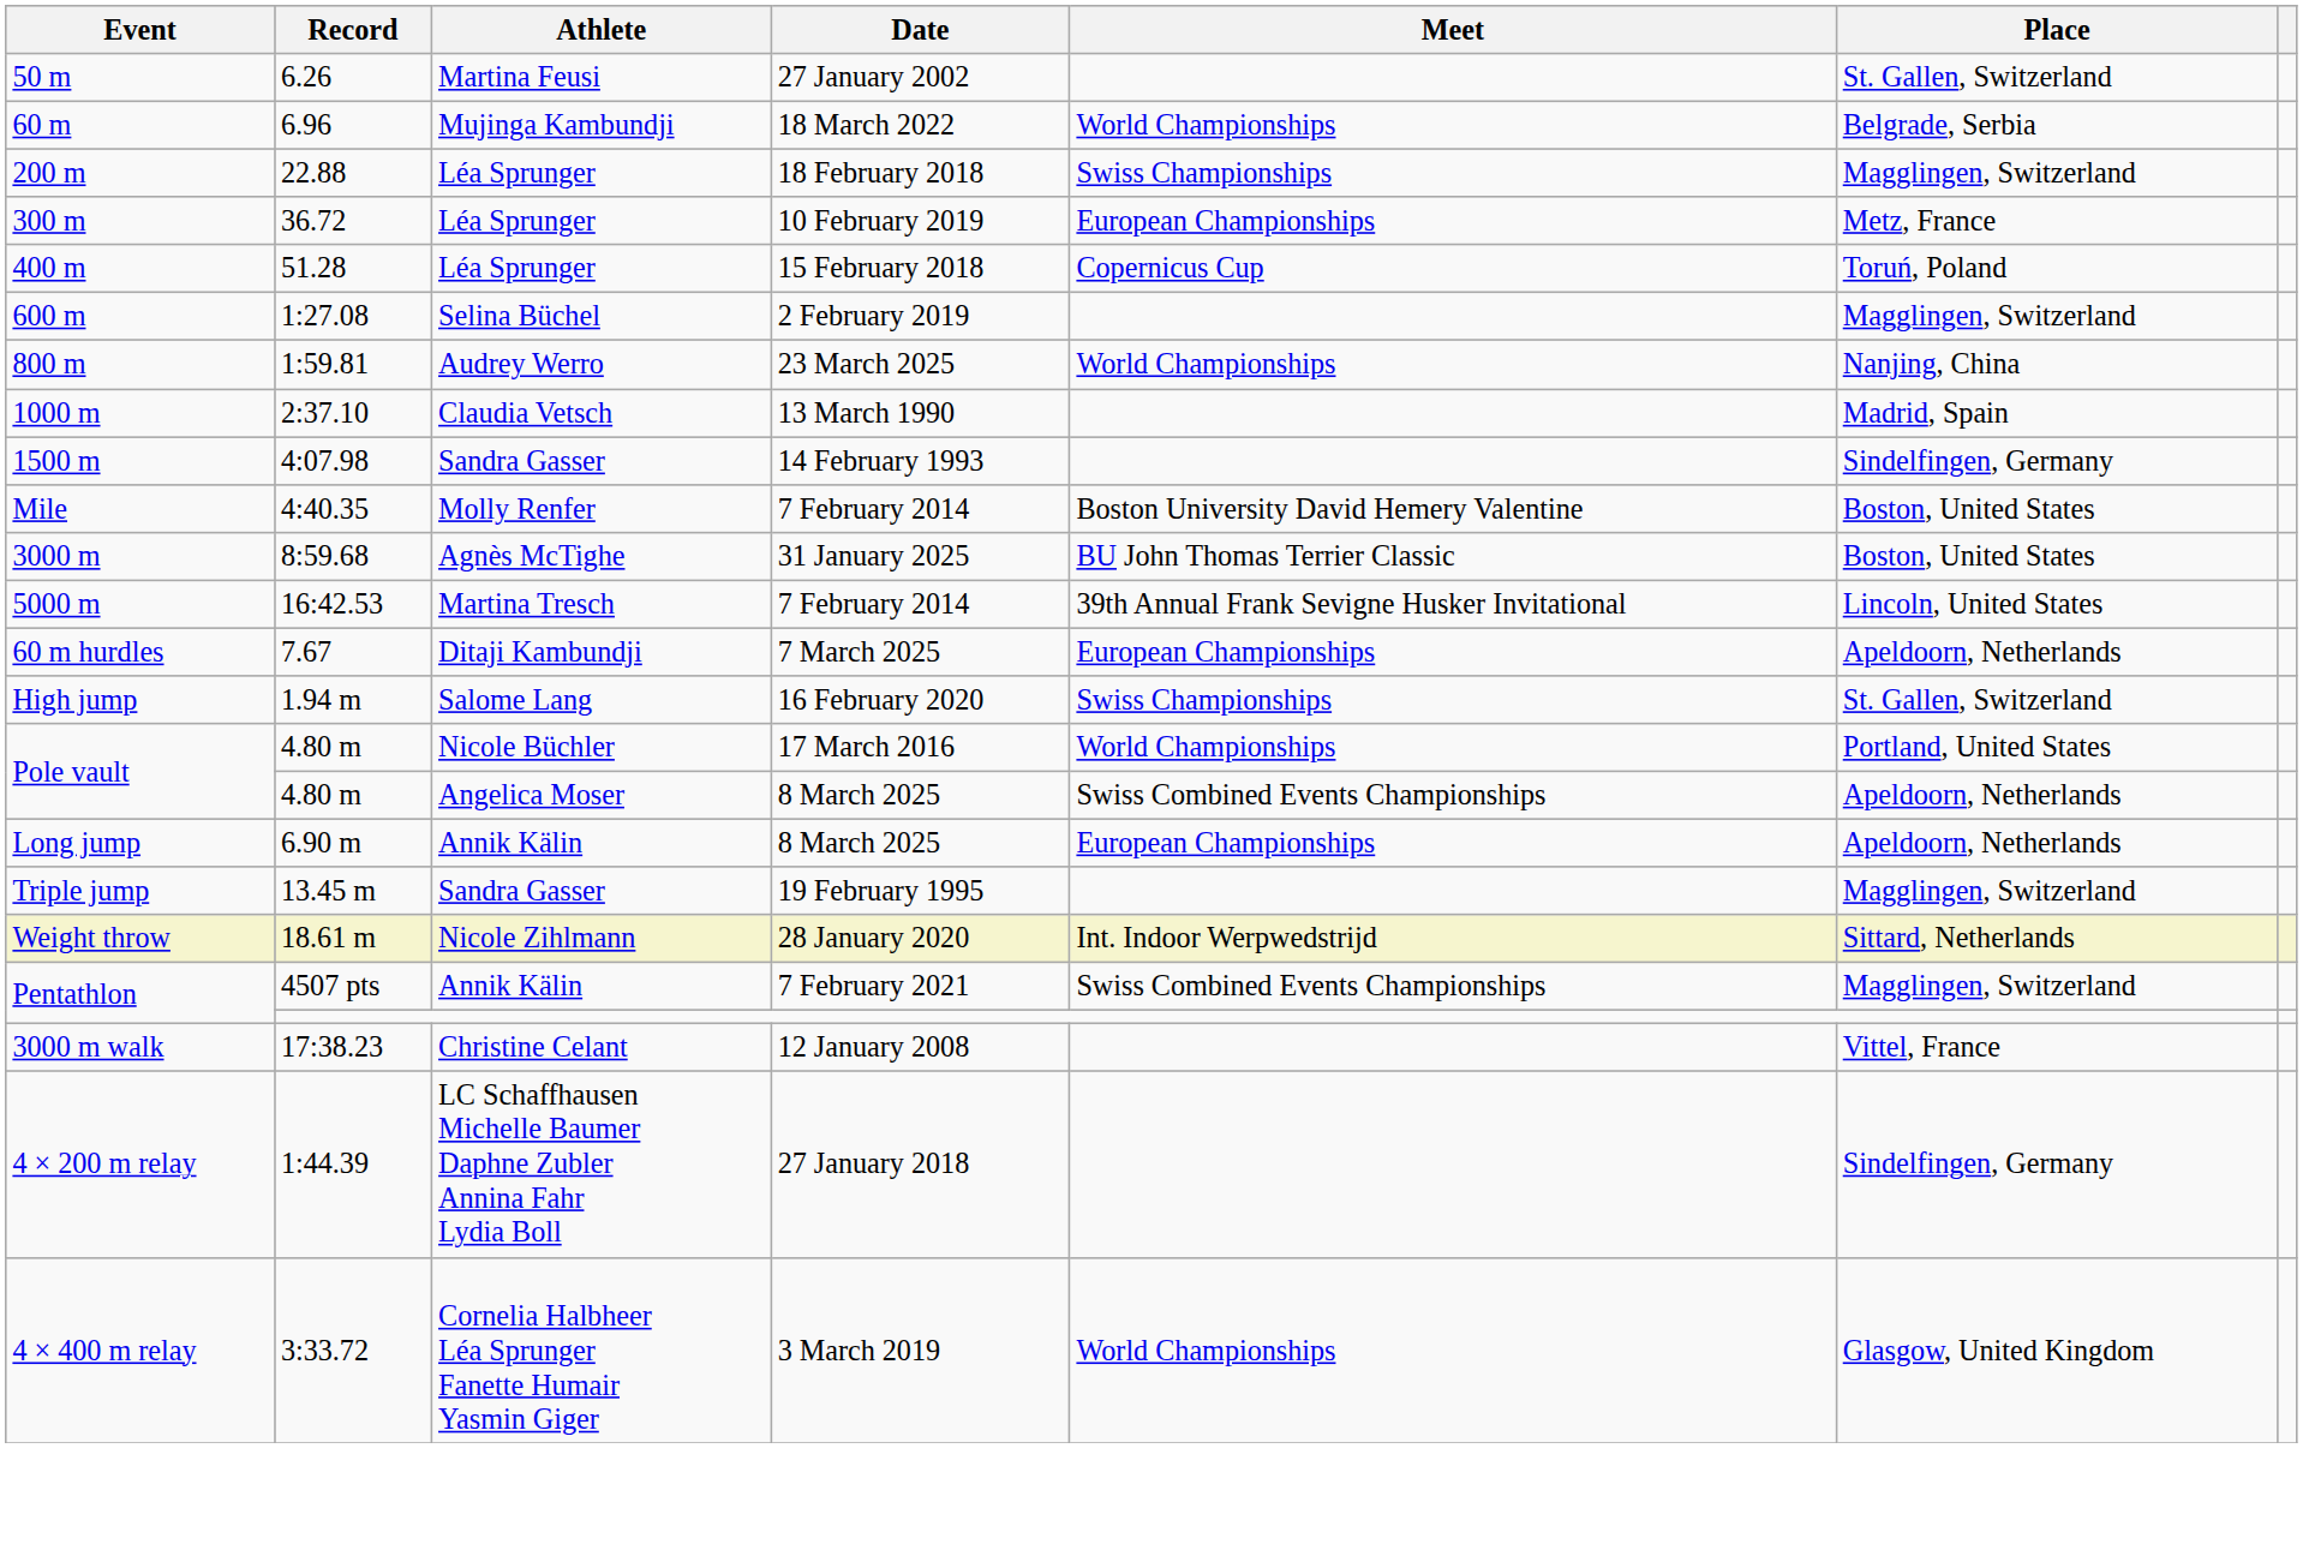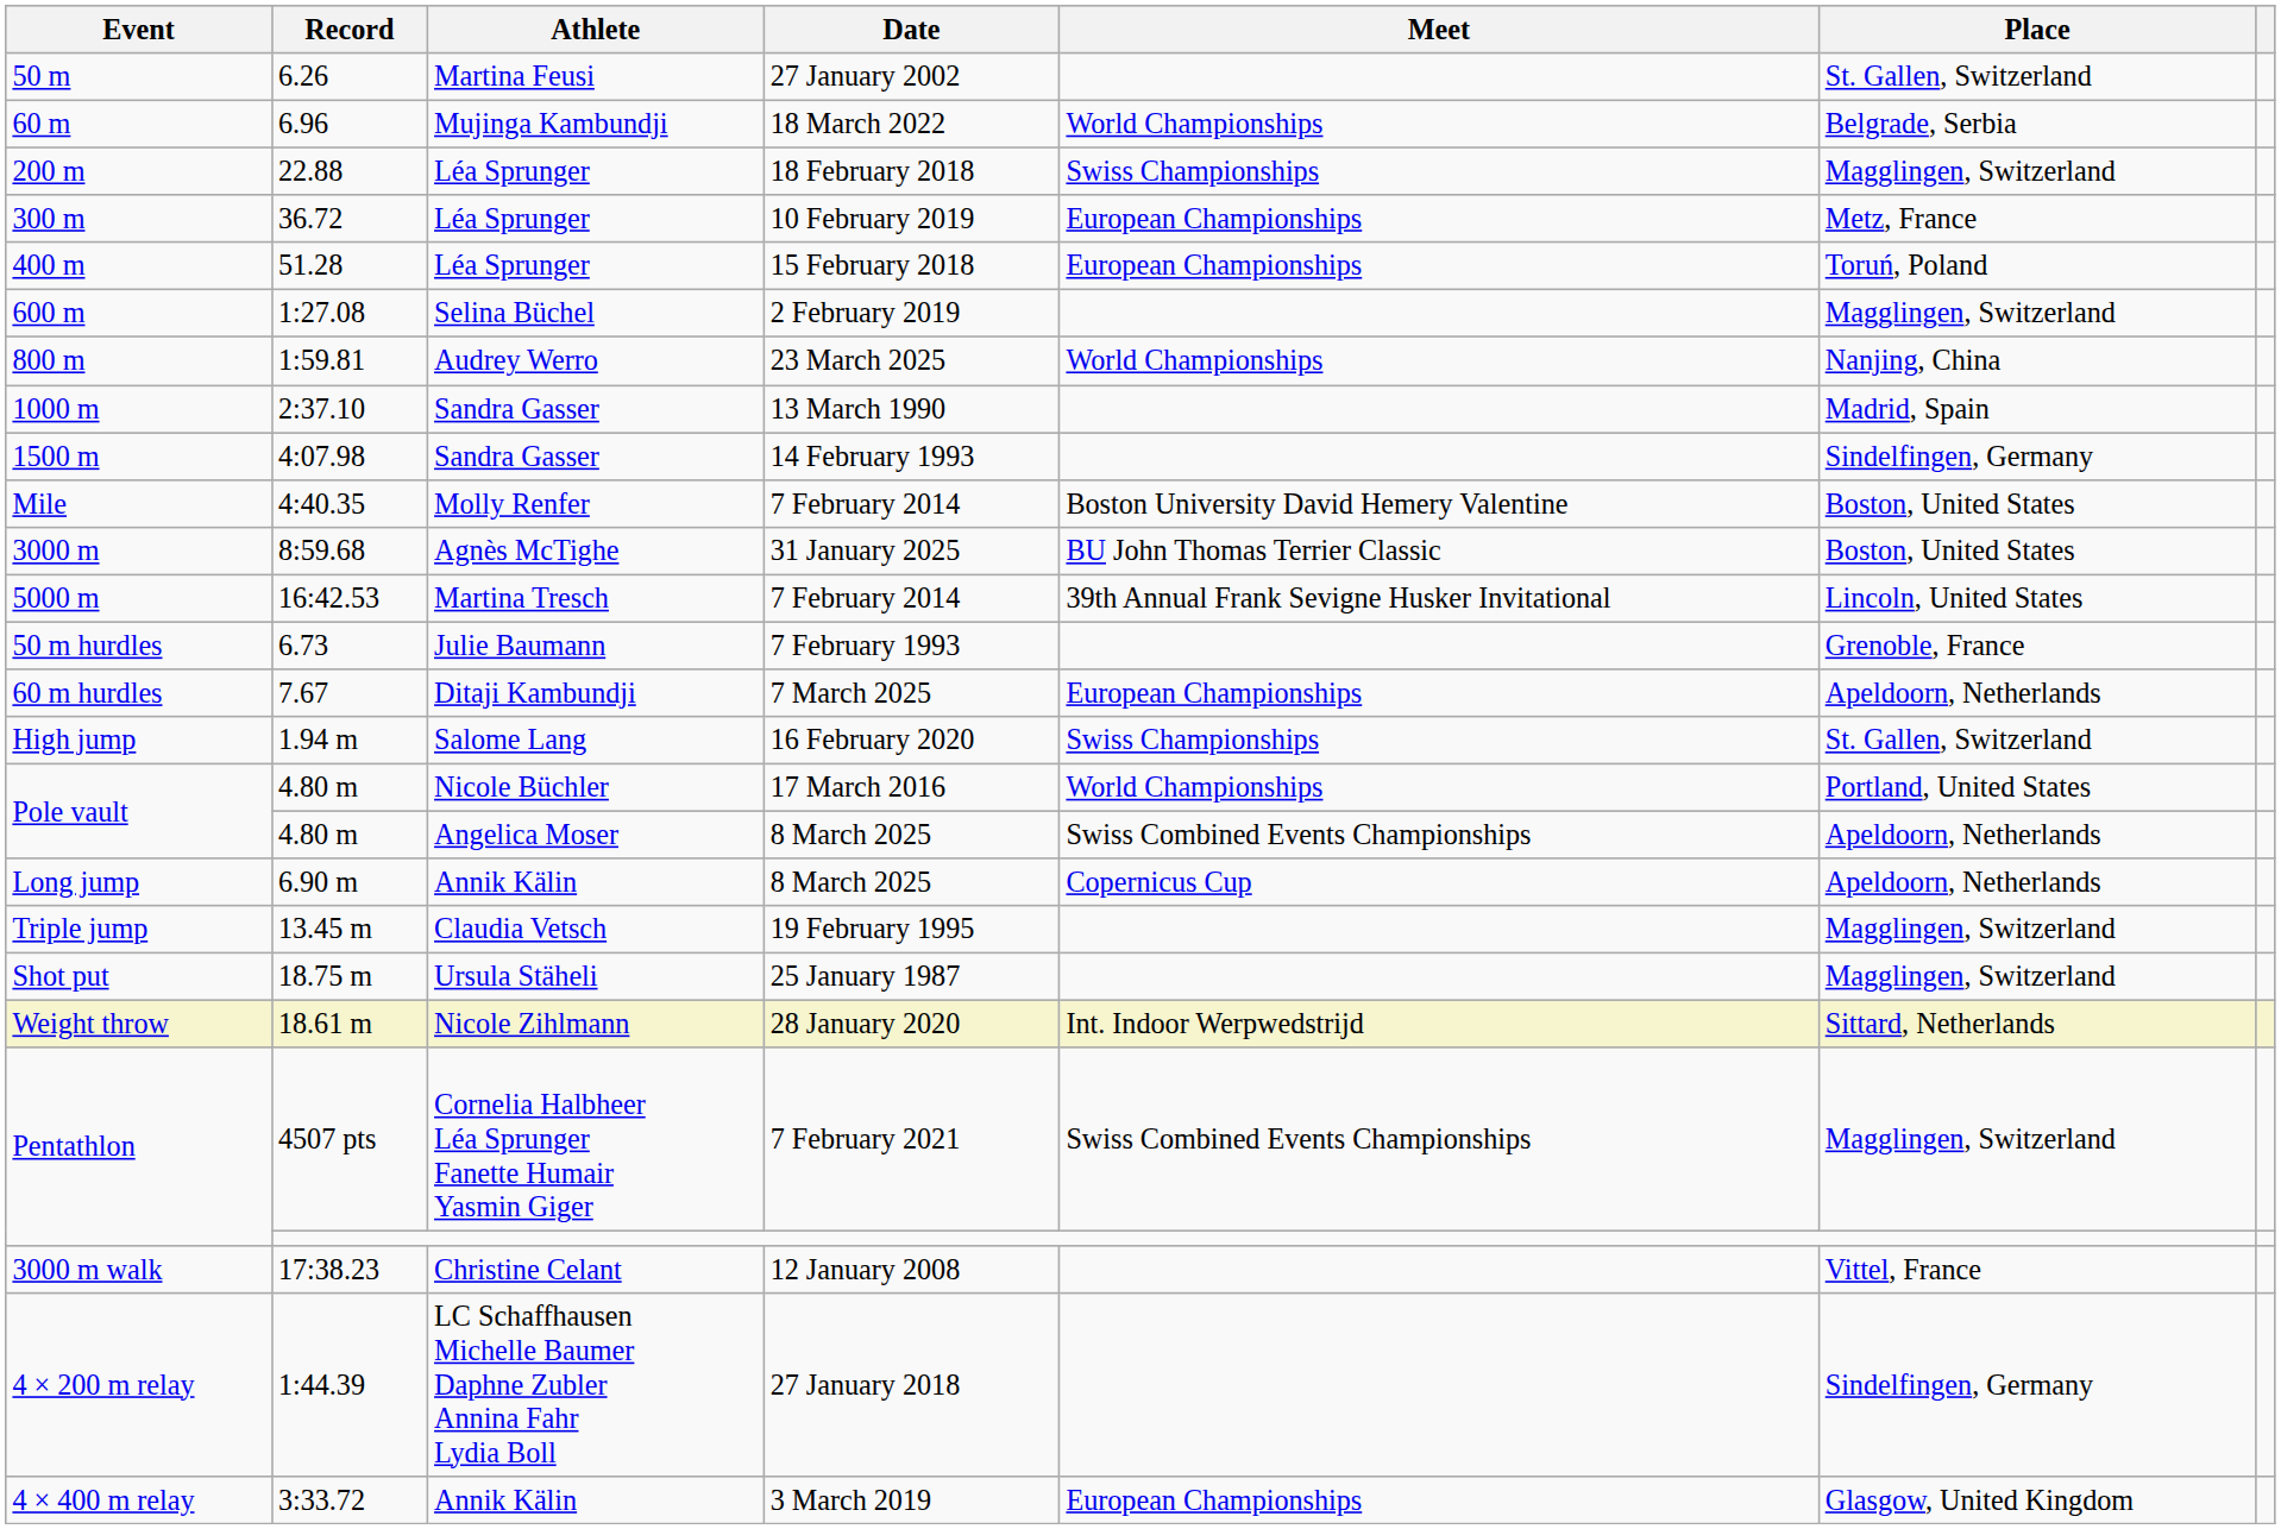400 m | Meet: Copernicus Cup -> European Championships
1000 m | Athlete: Claudia Vetsch -> Sandra Gasser
+ row: 50 m hurdles | 6.73 | Julie Baumann | 7 February 1993 | Grenoble, France
Long jump | Meet: European Championships -> Copernicus Cup
Triple jump | Athlete: Sandra Gasser -> Claudia Vetsch
+ row: Shot put | 18.75 m | Ursula Stäheli | 25 January 1987 | Magglingen, Switzerland
Pentathlon / 7 February 2021 | Athlete: Annik Kälin -> Cornelia Halbheer Léa Sprunger Fanette Humair Yasmin Giger
4 × 400 m relay | Athlete: Cornelia Halbheer Léa Sprunger Fanette Humair Yasmin Giger -> Annik Kälin
4 × 400 m relay | Meet: World Championships -> European Championships
